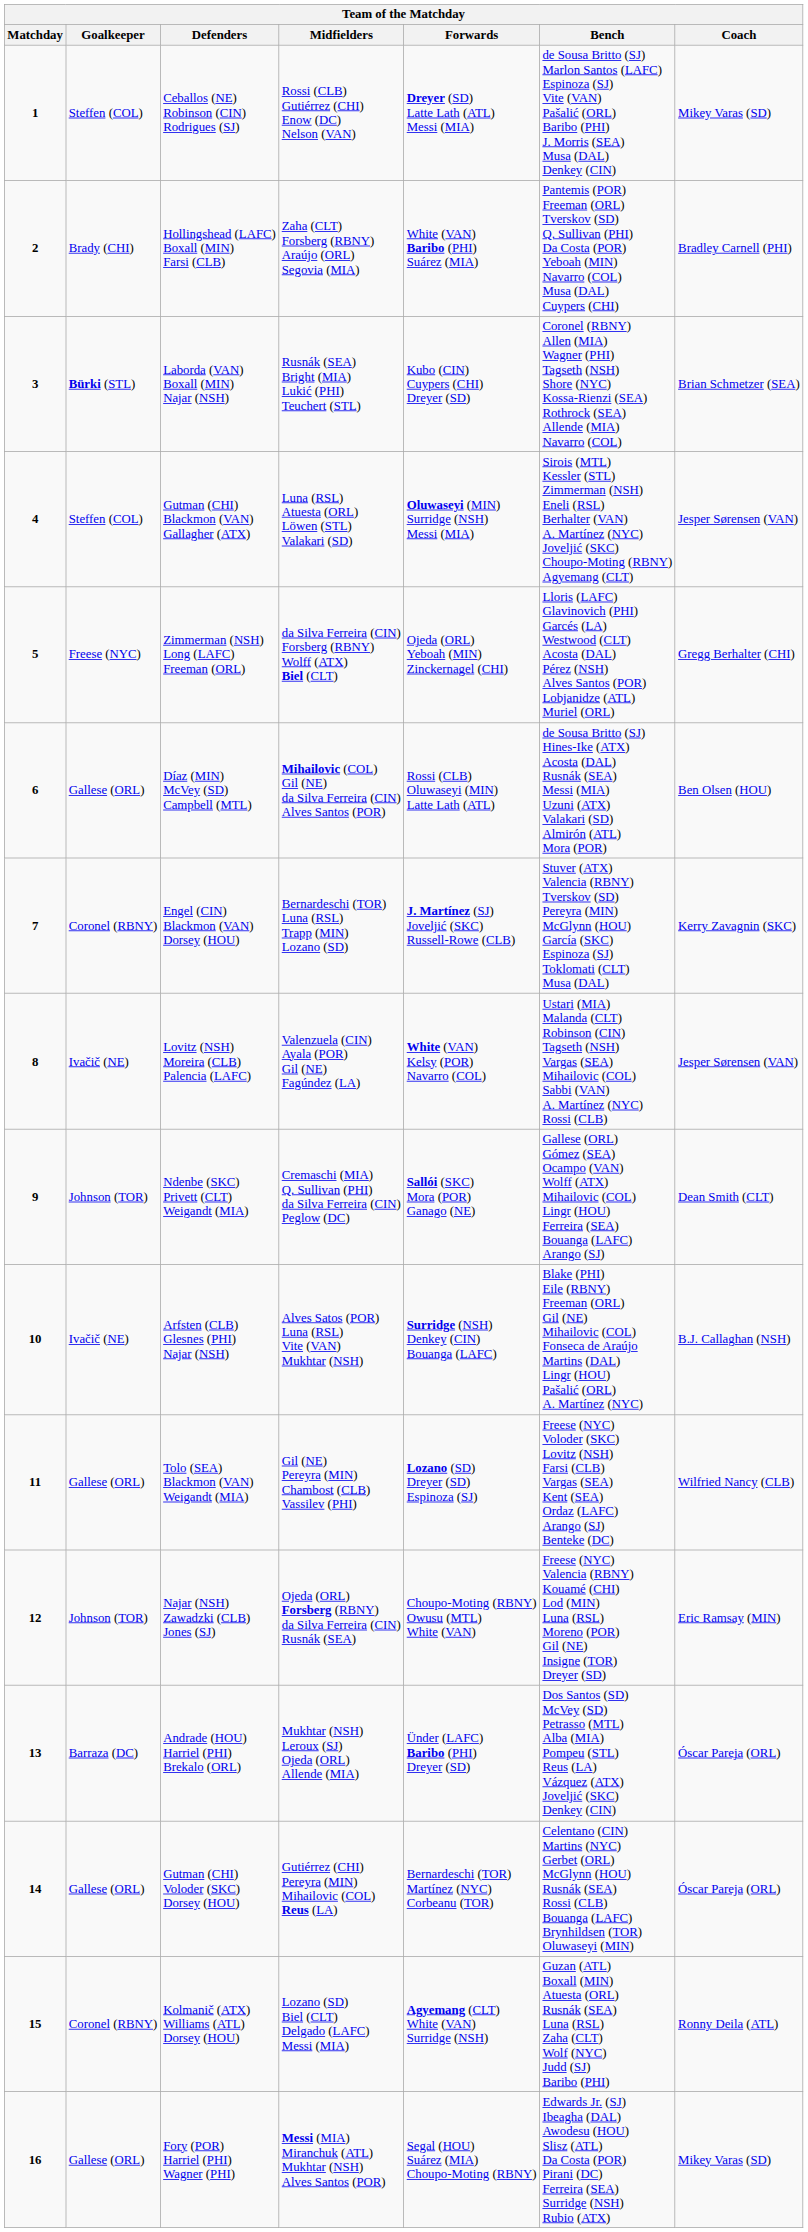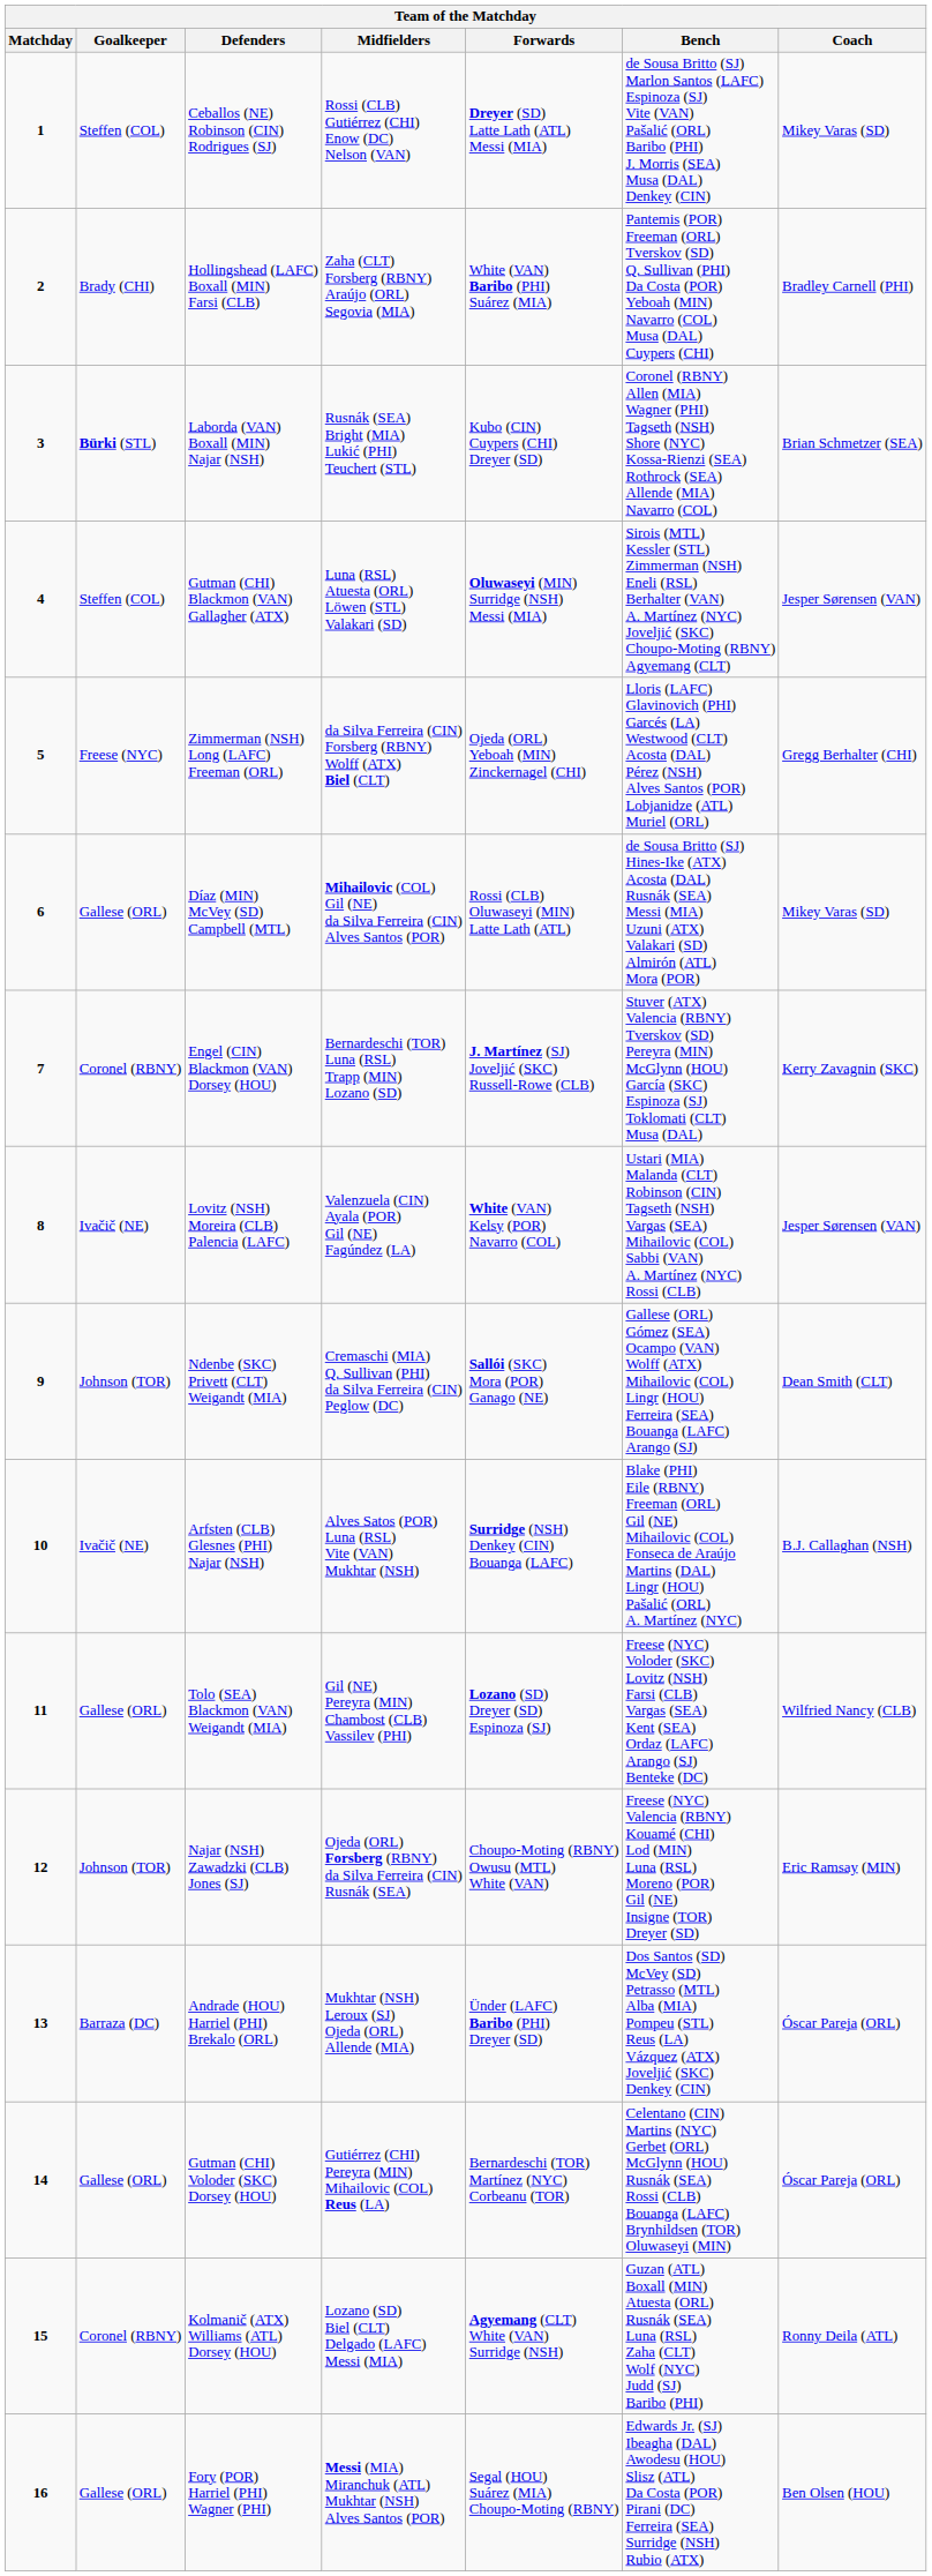Díaz (MIN) McVey (SD) Campbell (MTL) | Coach: Ben Olsen (HOU) -> Mikey Varas (SD)
Fory (POR) Harriel (PHI) Wagner (PHI) | Coach: Mikey Varas (SD) -> Ben Olsen (HOU)
